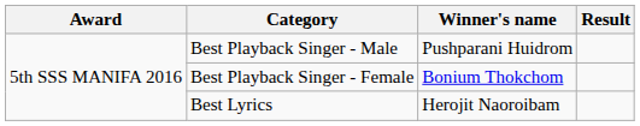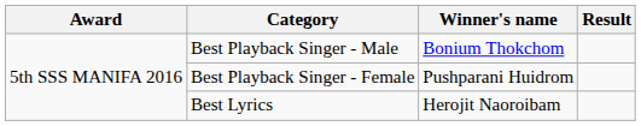Best Playback Singer - Male | Winner's name: Pushparani Huidrom -> Bonium Thokchom
Best Playback Singer - Female | Winner's name: Bonium Thokchom -> Pushparani Huidrom
